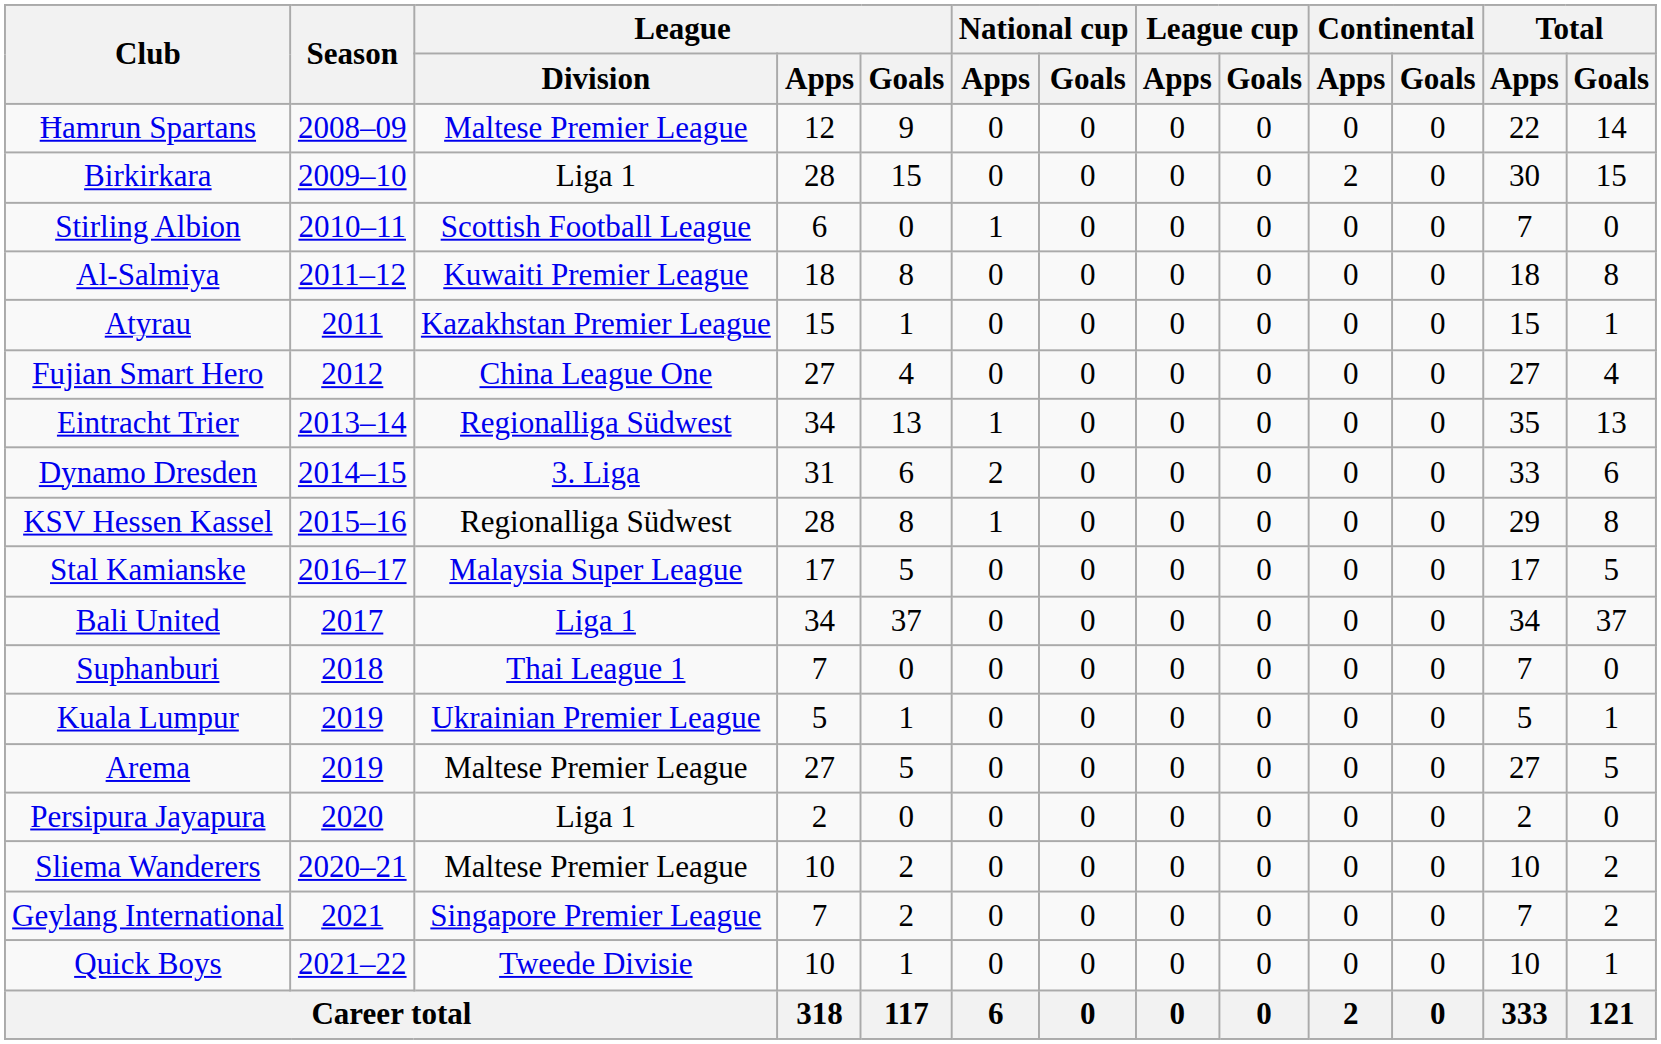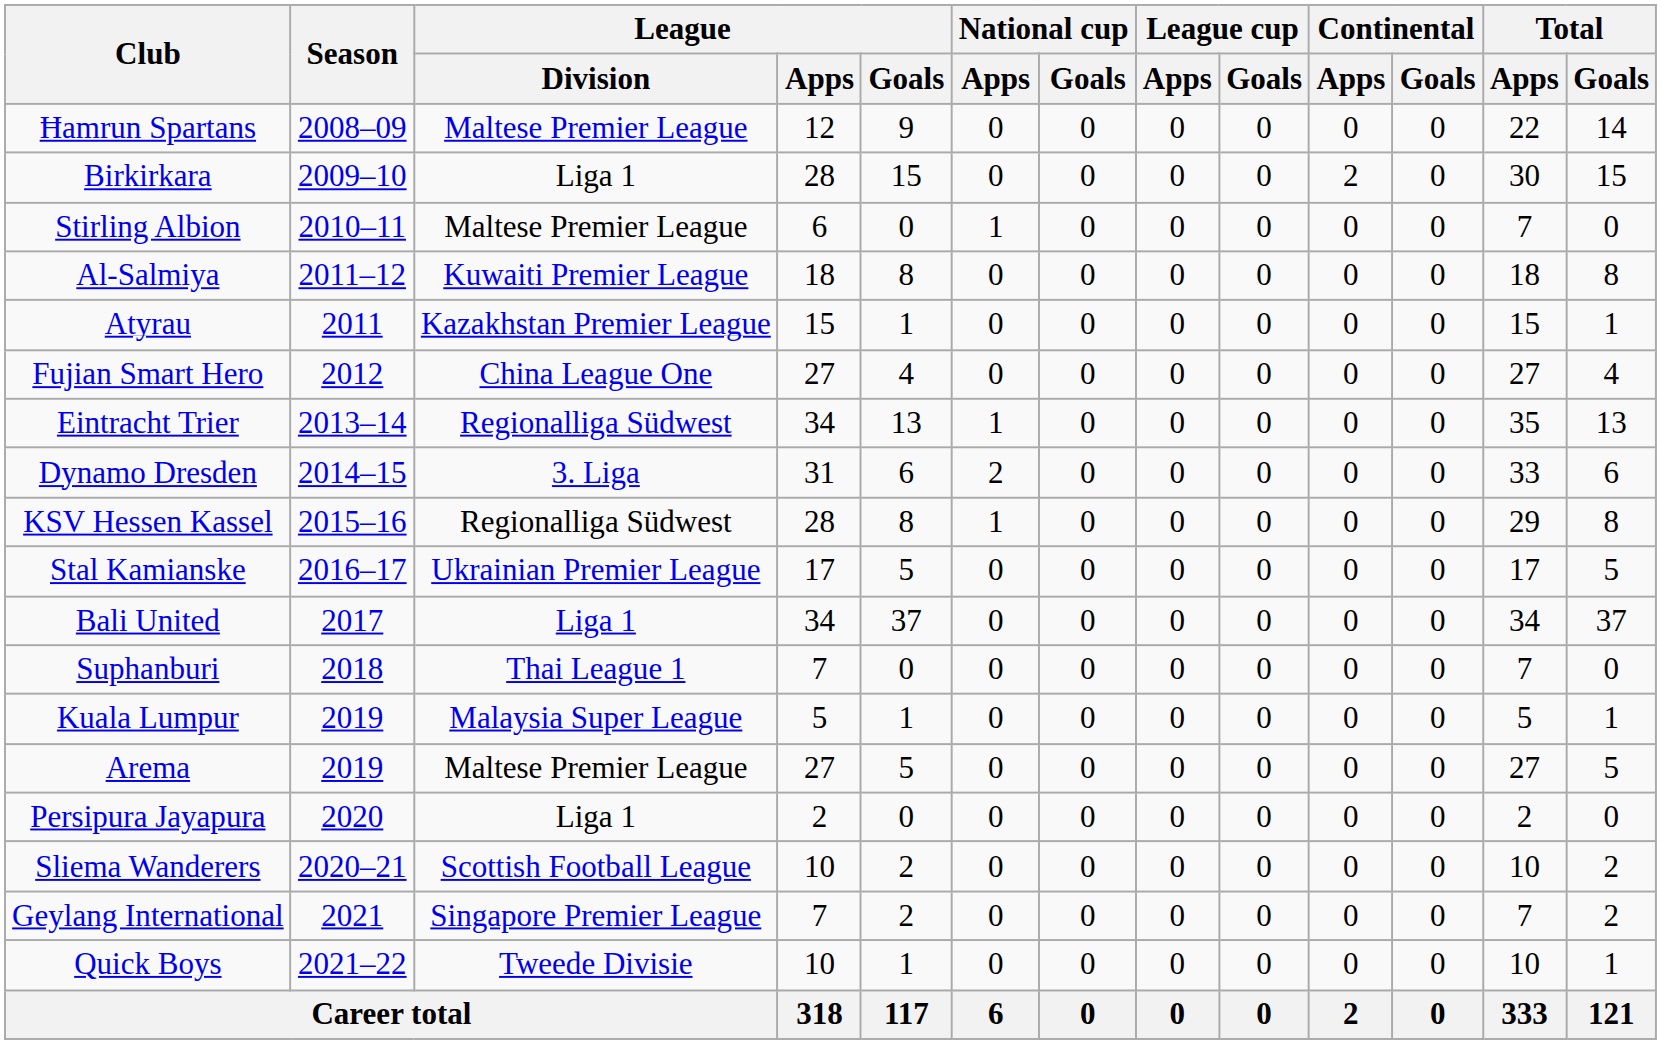Stirling Albion | League / Division: Scottish Football League -> Maltese Premier League
Stal Kamianske | League / Division: Malaysia Super League -> Ukrainian Premier League
Kuala Lumpur | League / Division: Ukrainian Premier League -> Malaysia Super League
Sliema Wanderers | League / Division: Maltese Premier League -> Scottish Football League
